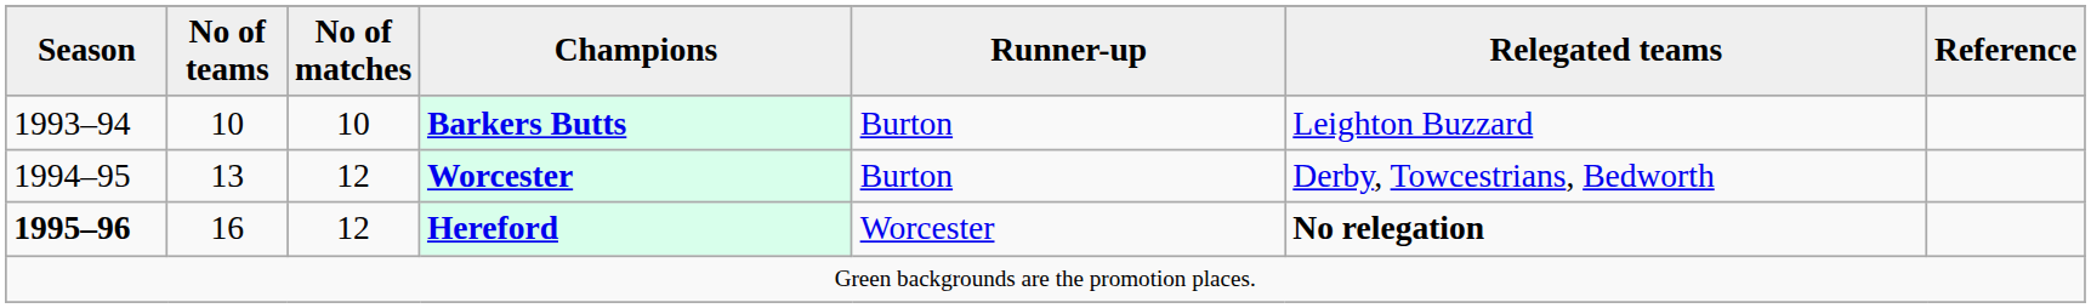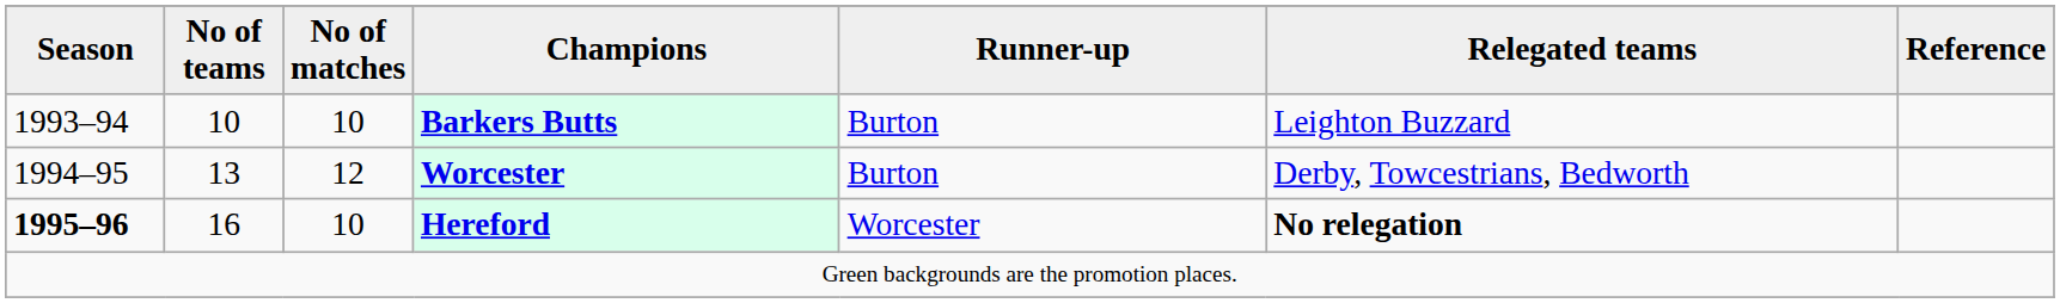Hereford | No of matches: 12 -> 10
